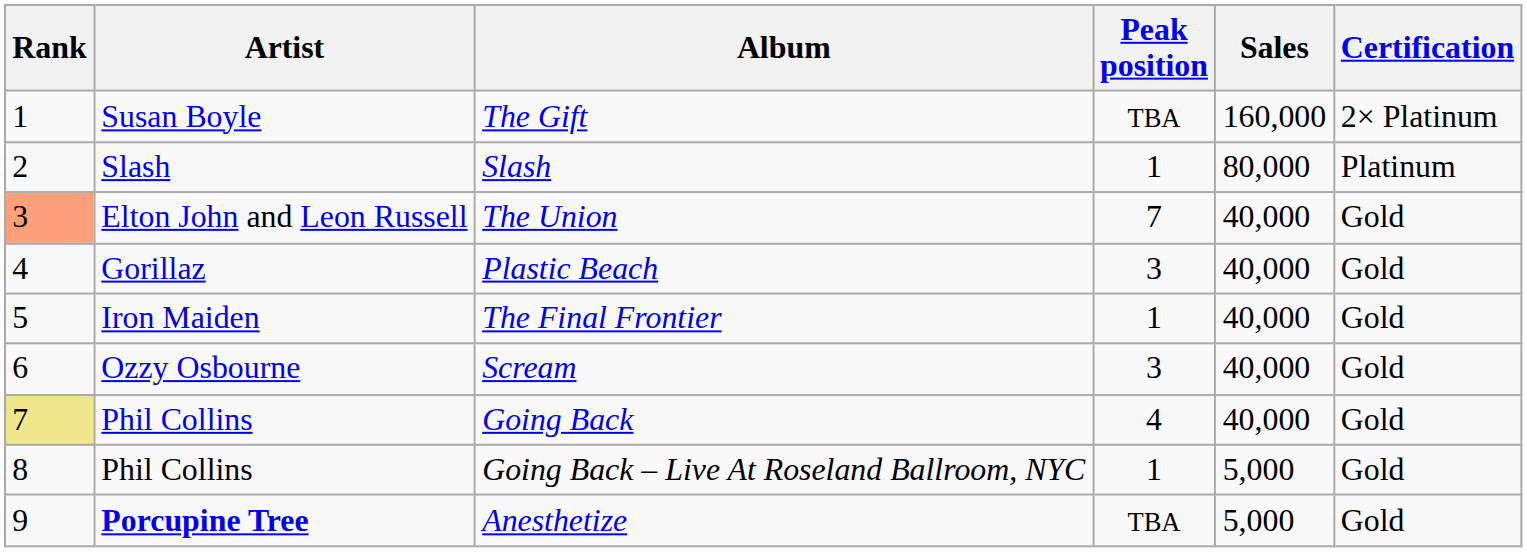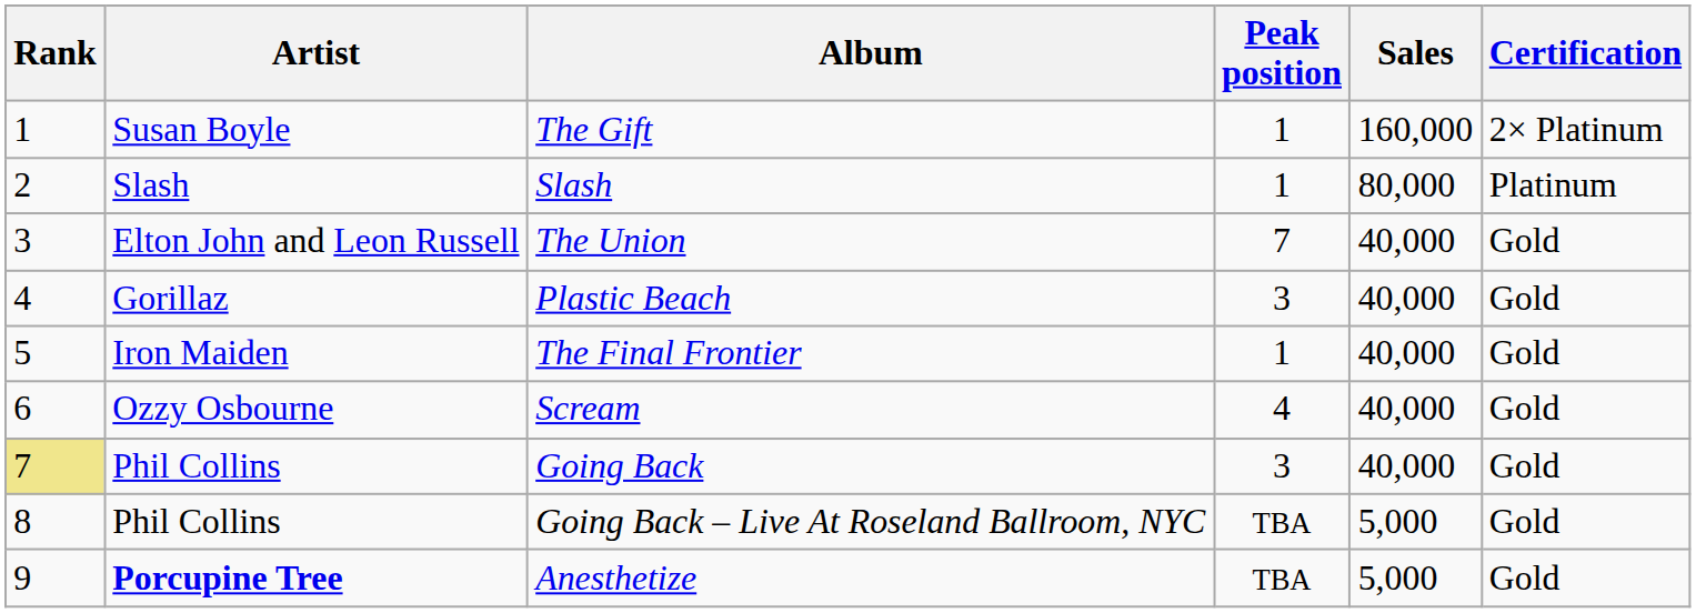The Gift | Peak position: TBA -> 1
The Union | Rank: lightsalmon background -> no background
Scream | Peak position: 3 -> 4
Going Back | Peak position: 4 -> 3
Going Back – Live At Roseland Ballroom, NYC | Peak position: 1 -> TBA
